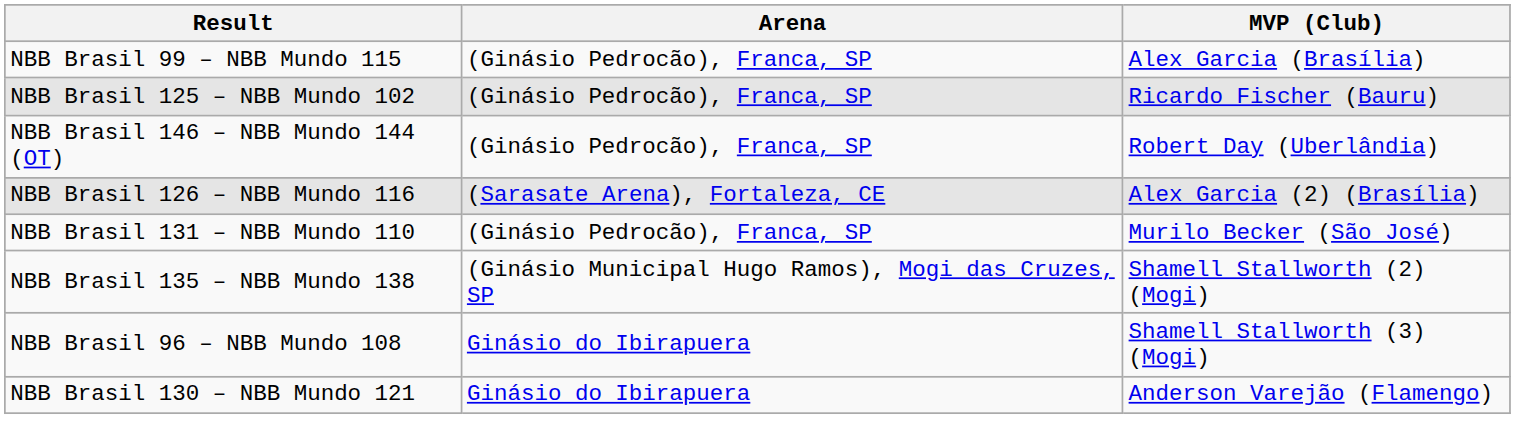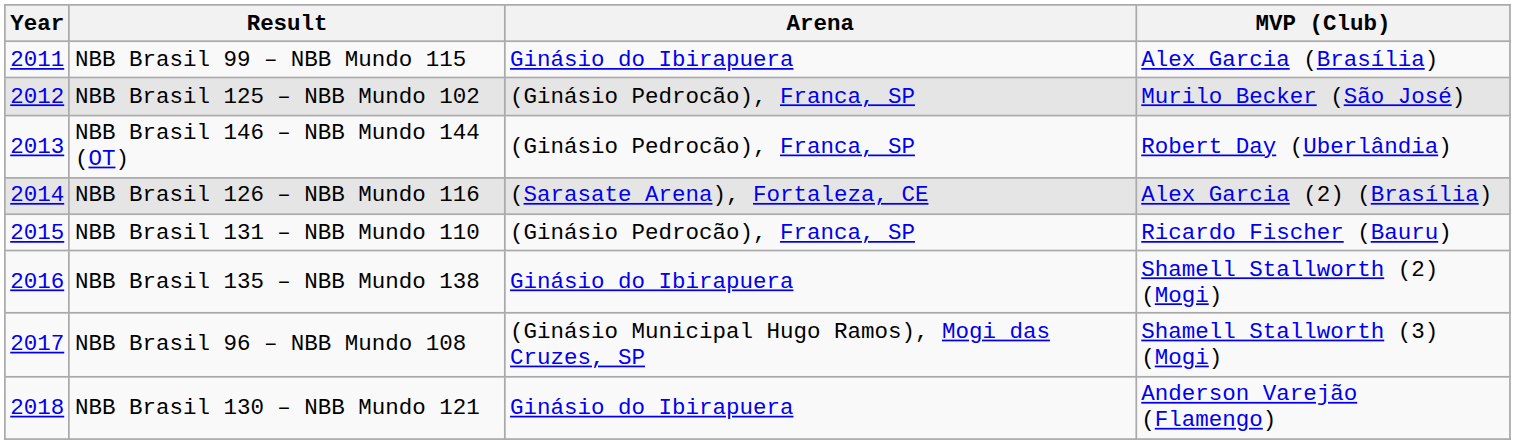+ column: Year | 2011 | 2012 | 2013 | 2014 | 2015 | 2016 | 2017 | 2018
NBB Brasil 99 – NBB Mundo 115 | Arena: (Ginásio Pedrocão), Franca, SP -> Ginásio do Ibirapuera
NBB Brasil 125 – NBB Mundo 102 | MVP (Club): Ricardo Fischer (Bauru) -> Murilo Becker (São José)
NBB Brasil 131 – NBB Mundo 110 | MVP (Club): Murilo Becker (São José) -> Ricardo Fischer (Bauru)
NBB Brasil 135 – NBB Mundo 138 | Arena: (Ginásio Municipal Hugo Ramos), Mogi das Cruzes, SP -> Ginásio do Ibirapuera
NBB Brasil 96 – NBB Mundo 108 | Arena: Ginásio do Ibirapuera -> (Ginásio Municipal Hugo Ramos), Mogi das Cruzes, SP
